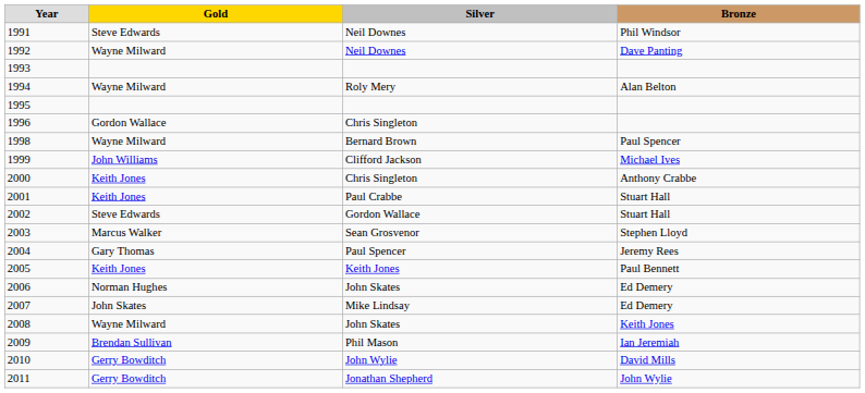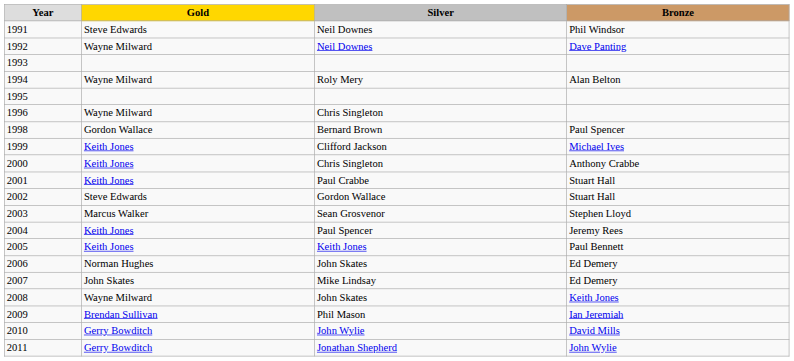1996 | Gold: Gordon Wallace -> Wayne Milward
1998 | Gold: Wayne Milward -> Gordon Wallace
1999 | Gold: John Williams -> Keith Jones
2004 | Gold: Gary Thomas -> Keith Jones
